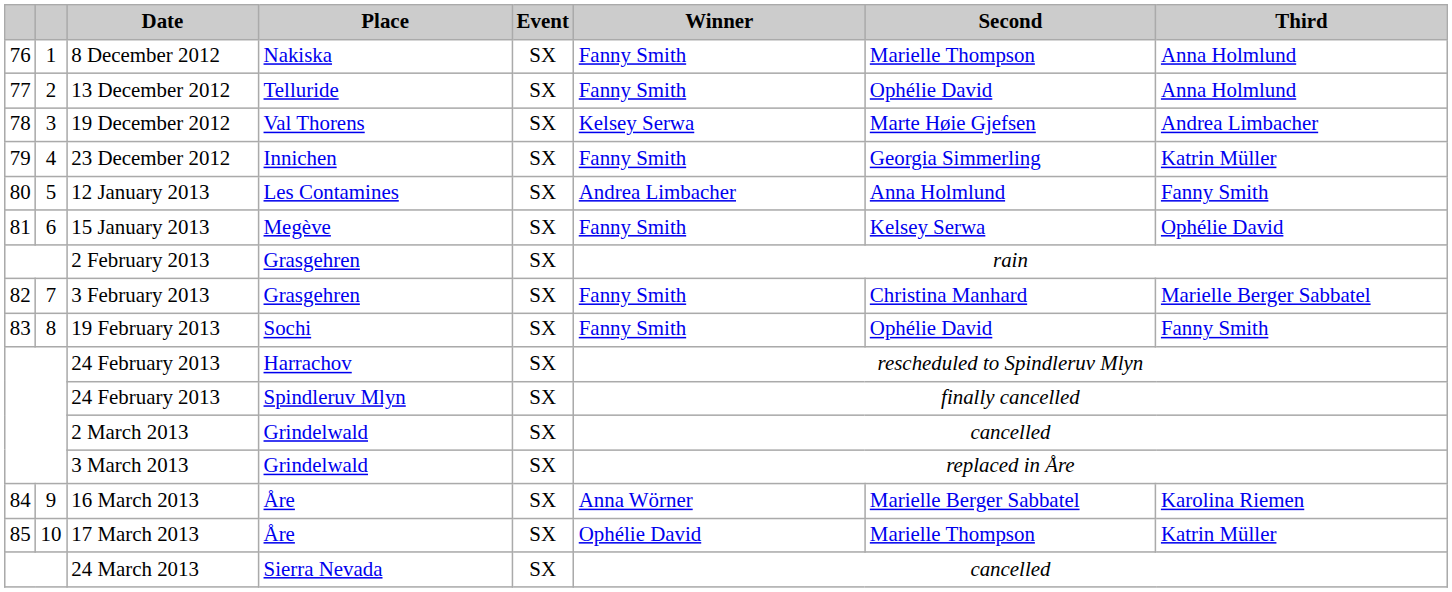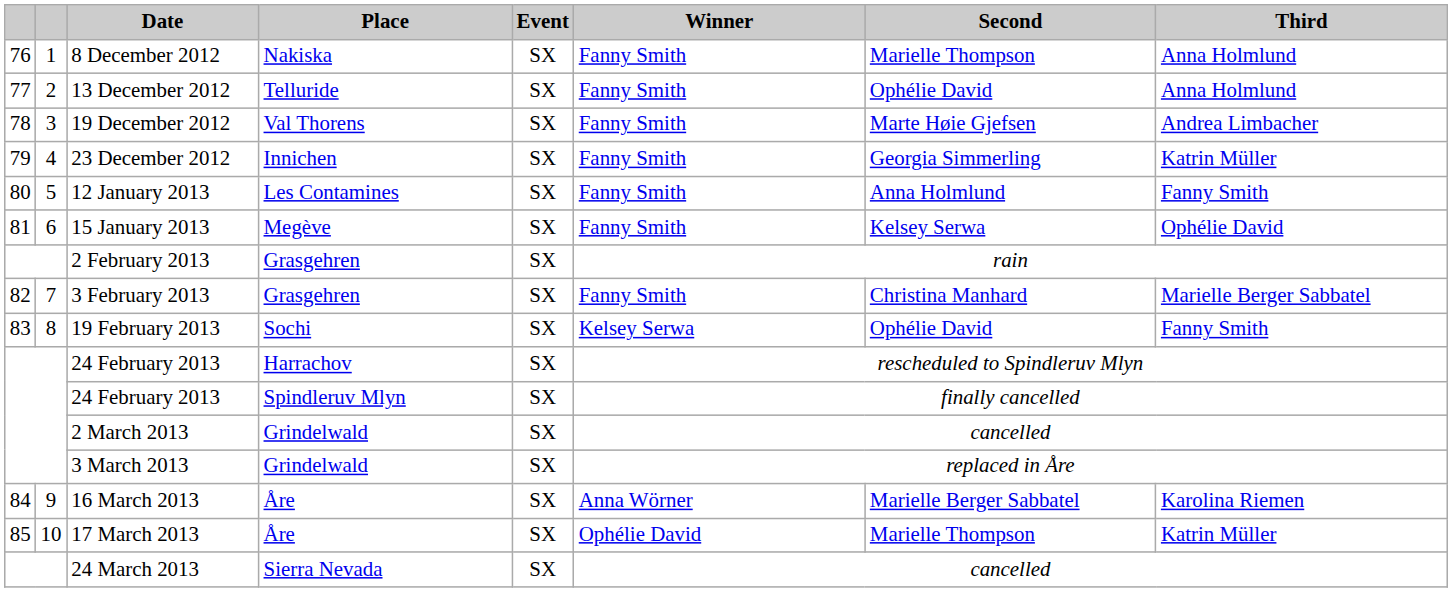19 December 2012 | Winner: Kelsey Serwa -> Fanny Smith
12 January 2013 | Winner: Andrea Limbacher -> Fanny Smith
19 February 2013 | Winner: Fanny Smith -> Kelsey Serwa
